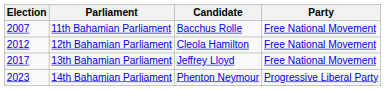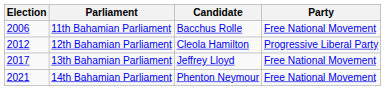11th Bahamian Parliament | Election: 2007 -> 2006
12th Bahamian Parliament | Party: Free National Movement -> Progressive Liberal Party
14th Bahamian Parliament | Election: 2023 -> 2021
14th Bahamian Parliament | Party: Progressive Liberal Party -> Free National Movement
